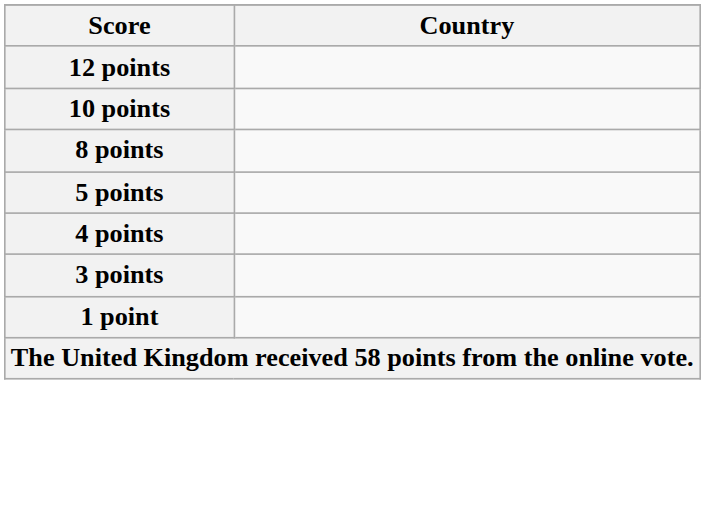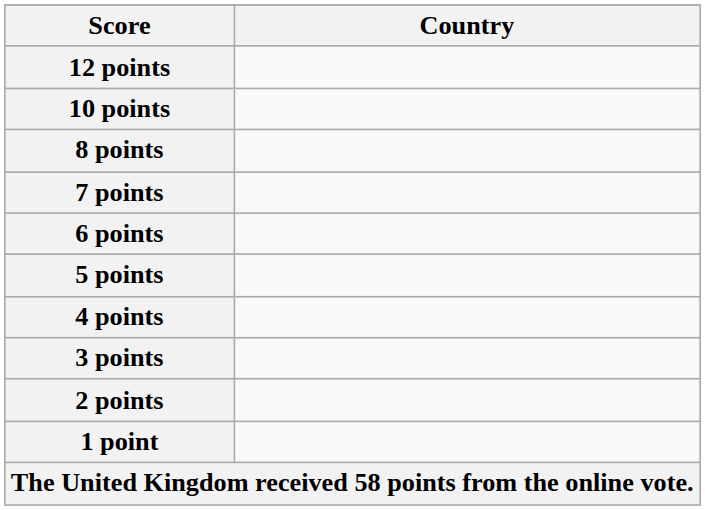+ row: 7 points
+ row: 6 points
+ row: 2 points
